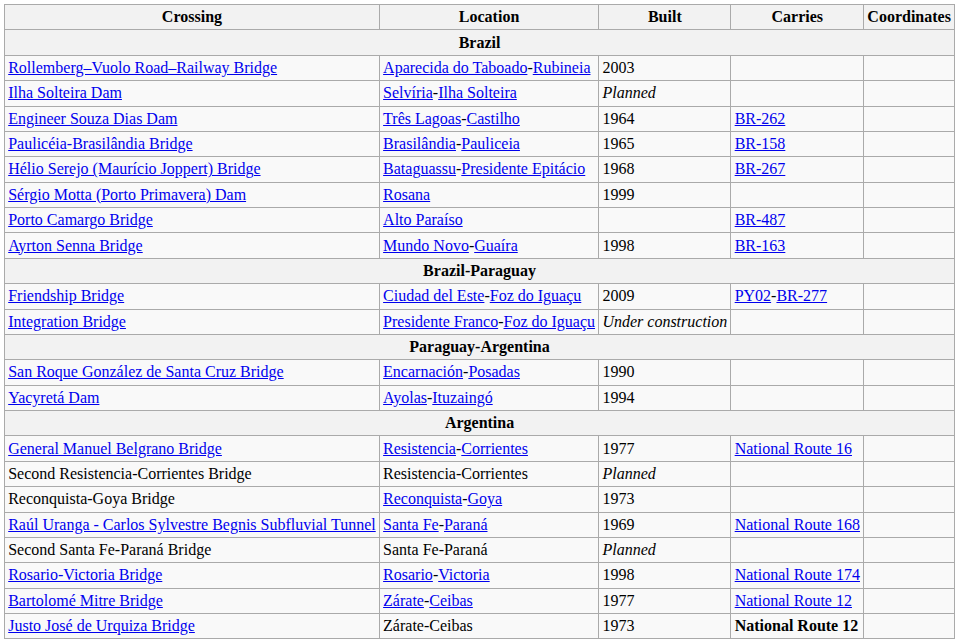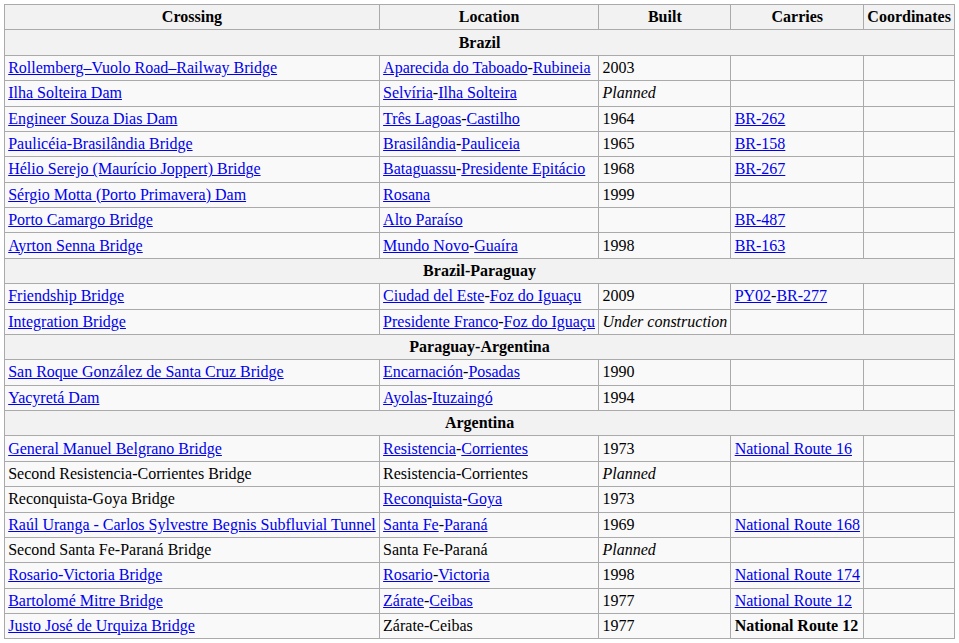General Manuel Belgrano Bridge | Built: 1977 -> 1973
Justo José de Urquiza Bridge | Built: 1973 -> 1977
